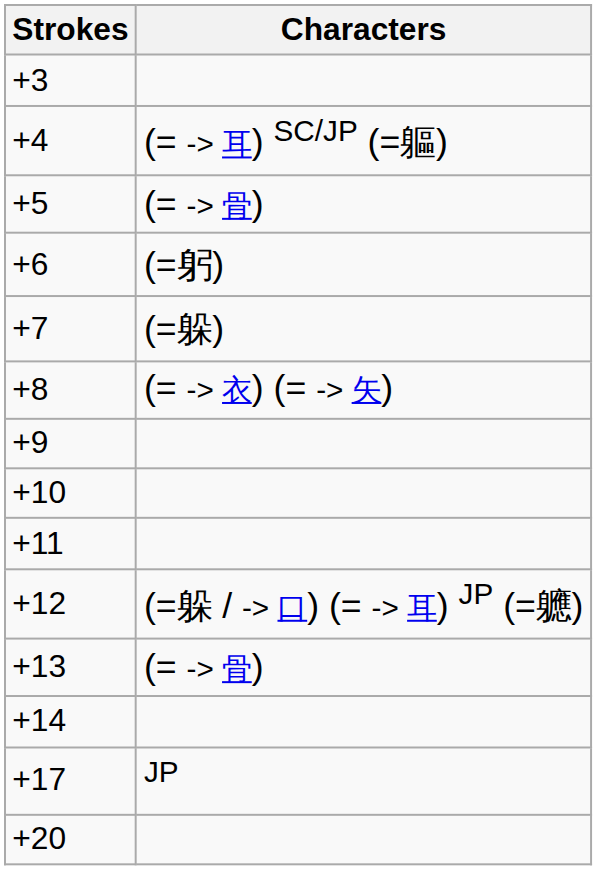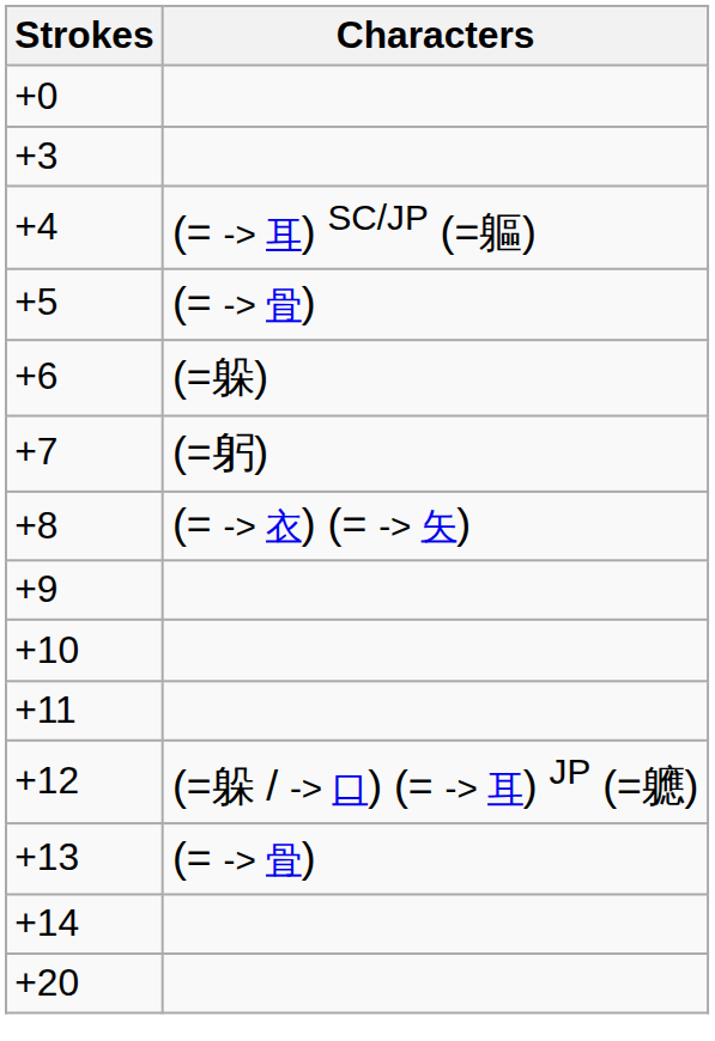+ row: +0
+6 | Characters: (=躬) -> (=躲)
+7 | Characters: (=躲) -> (=躬)
- row: +17 | JP
